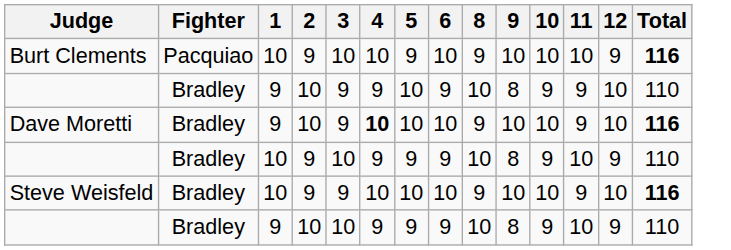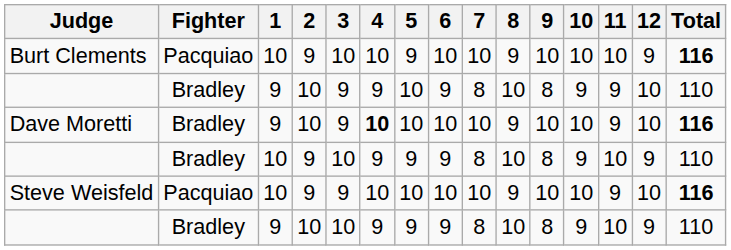+ column: 7 | 10 | 8 | 10 | 8 | 10 | 8
Steve Weisfeld | Fighter: Bradley -> Pacquiao
